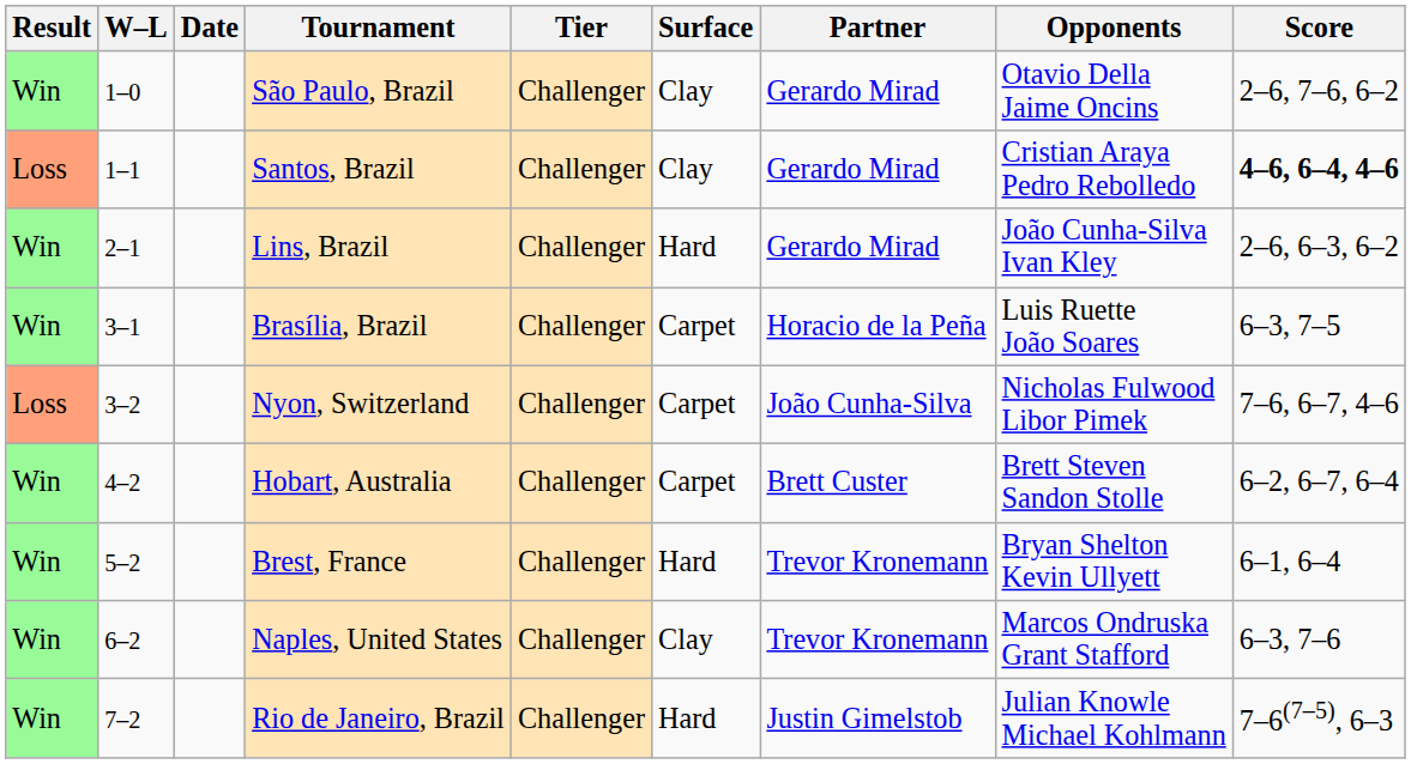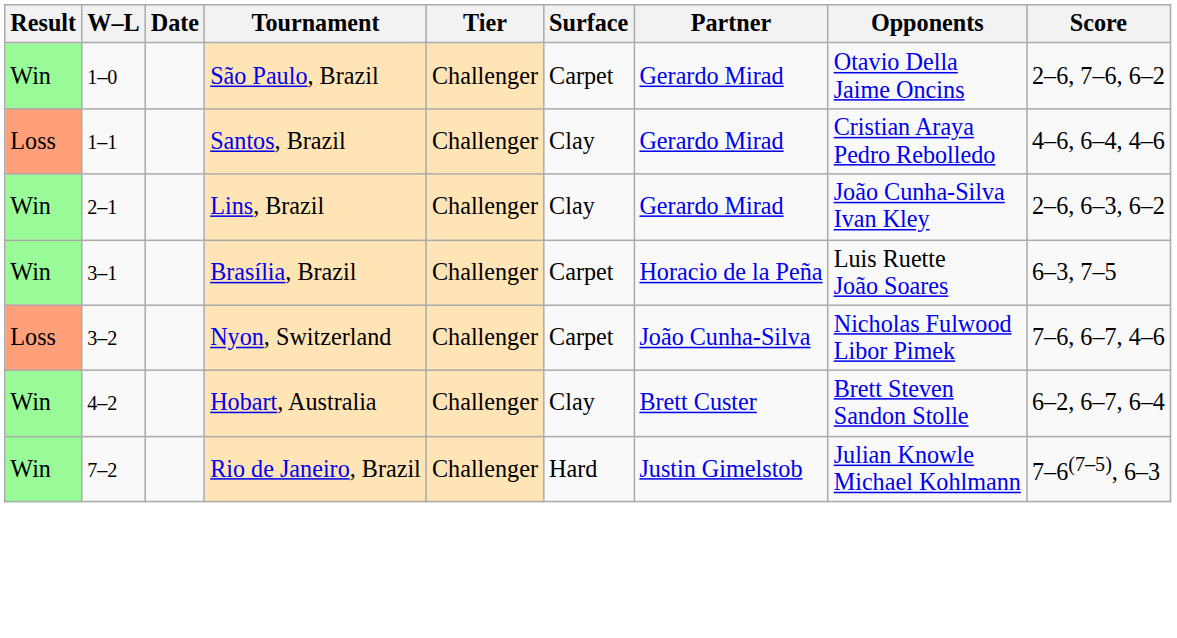São Paulo, Brazil | Surface: Clay -> Carpet
Santos, Brazil | Score: bold -> normal
Lins, Brazil | Surface: Hard -> Clay
Hobart, Australia | Surface: Carpet -> Clay
- row: Win | 5–2 | Brest, France | Challenger | Hard | Trevor Kronemann | Bryan Shelton Kevin Ullyett | 6–1, 6–4
- row: Win | 6–2 | Naples, United States | Challenger | Clay | Trevor Kronemann | Marcos Ondruska Grant Stafford | 6–3, 7–6
